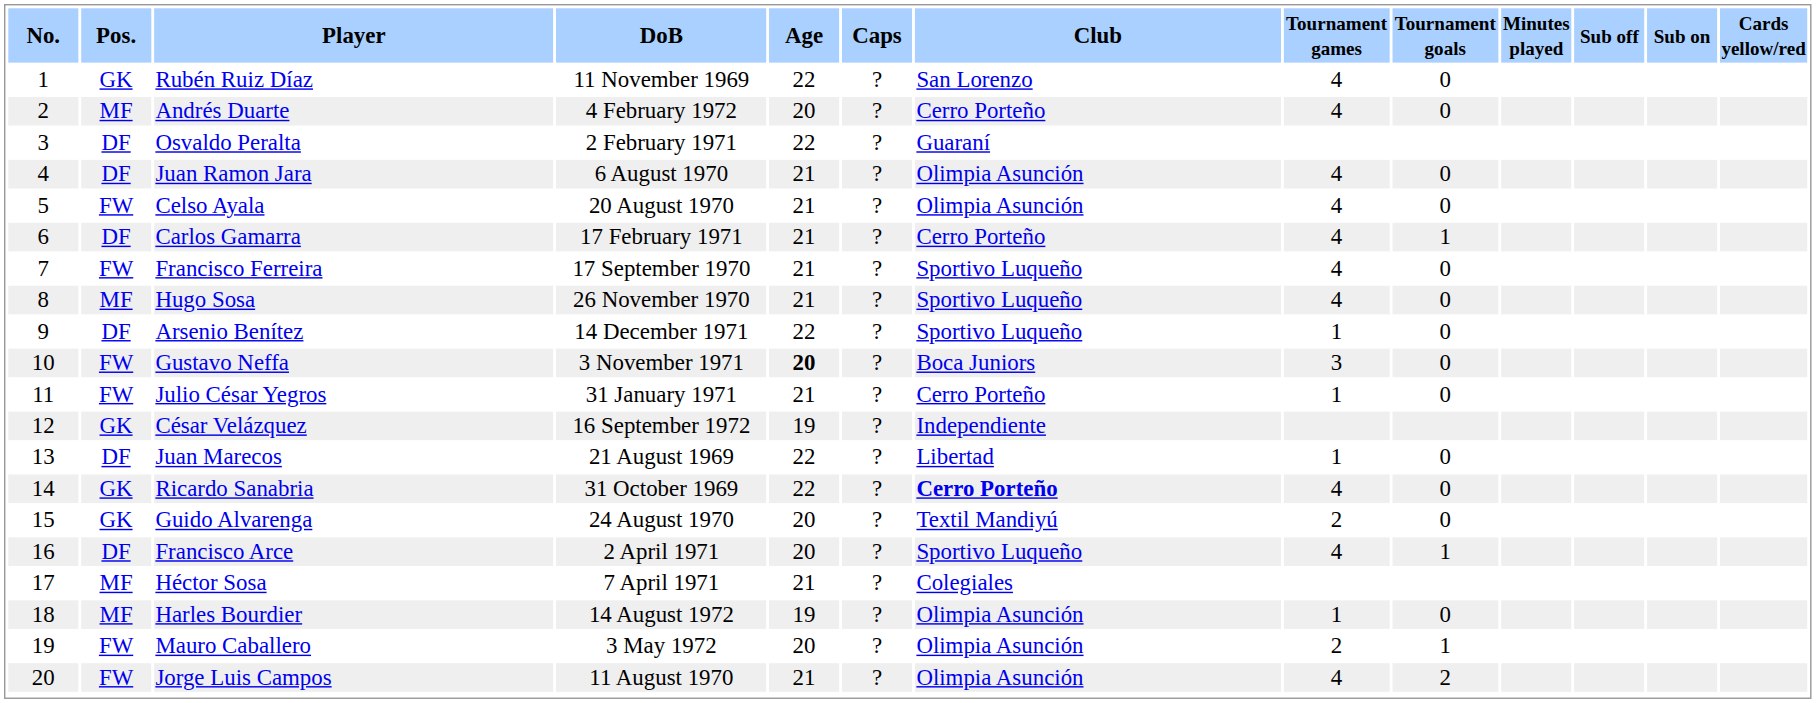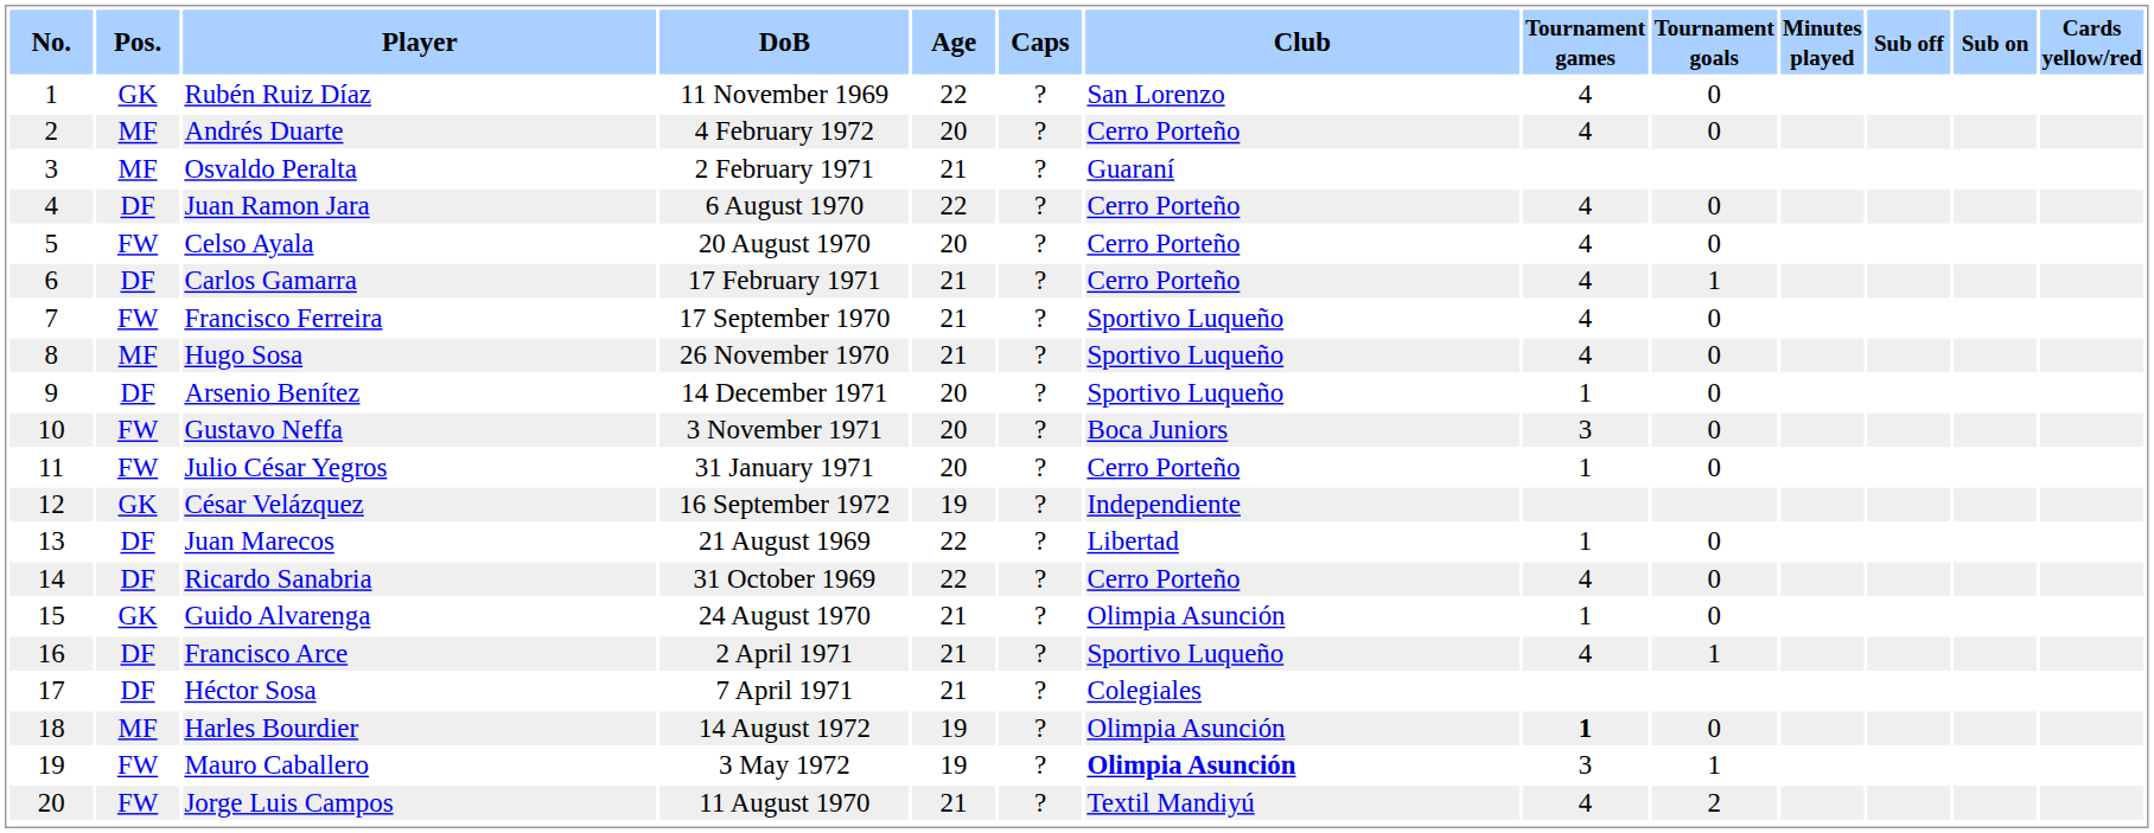Osvaldo Peralta | Pos.: DF -> MF
Osvaldo Peralta | Age: 22 -> 21
Juan Ramon Jara | Age: 21 -> 22
Juan Ramon Jara | Club: Olimpia Asunción -> Cerro Porteño
Celso Ayala | Age: 21 -> 20
Celso Ayala | Club: Olimpia Asunción -> Cerro Porteño
Arsenio Benítez | Age: 22 -> 20
Gustavo Neffa | Age: bold -> normal
Julio César Yegros | Age: 21 -> 20
Ricardo Sanabria | Pos.: GK -> DF
Ricardo Sanabria | Club: bold -> normal
Guido Alvarenga | Age: 20 -> 21
Guido Alvarenga | Club: Textil Mandiyú -> Olimpia Asunción
Guido Alvarenga | Tournament games: 2 -> 1
Francisco Arce | Age: 20 -> 21
Héctor Sosa | Pos.: MF -> DF
Harles Bourdier | Tournament games: normal -> bold
Mauro Caballero | Age: 20 -> 19
Mauro Caballero | Club: normal -> bold
Mauro Caballero | Tournament games: 2 -> 3
Jorge Luis Campos | Club: Olimpia Asunción -> Textil Mandiyú
